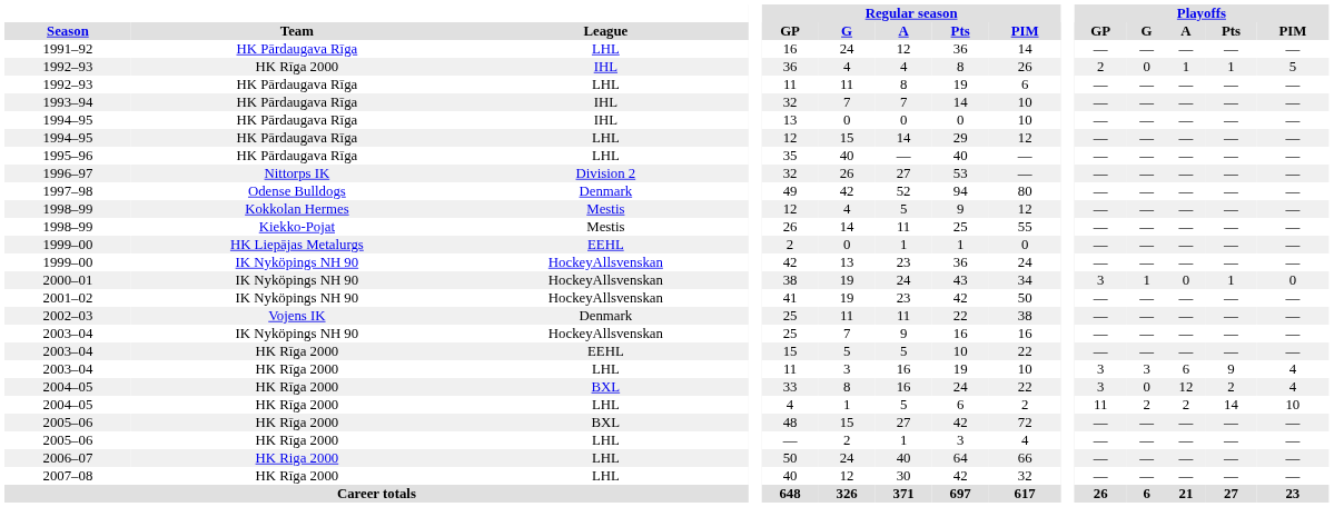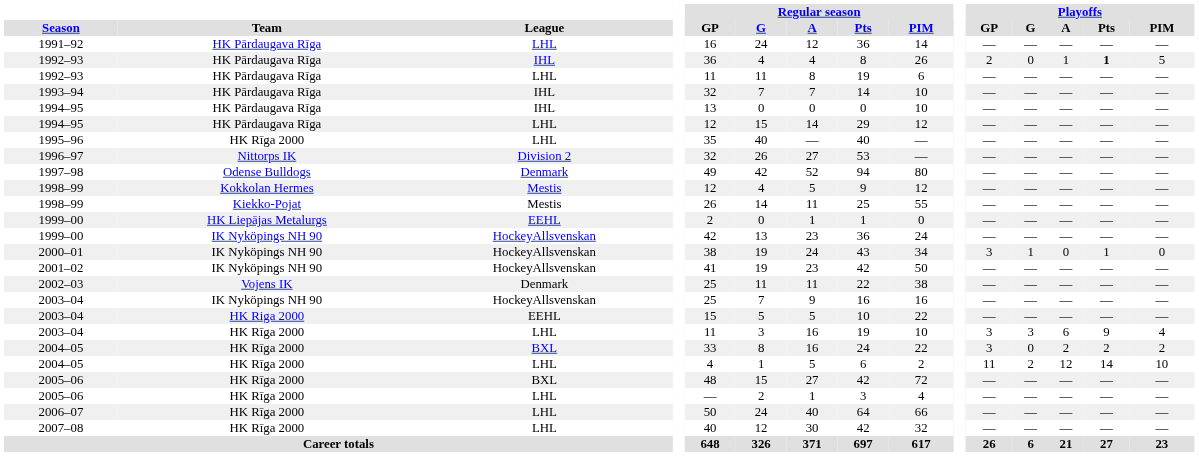1992–93 / IHL | Team: HK Rīga 2000 -> HK Pārdaugava Rīga
1992–93 / IHL | Playoffs / Pts: normal -> bold
1995–96 | Team: HK Pārdaugava Rīga -> HK Rīga 2000
2003–04 / EEHL | Team: HK Rīga 2000 -> HK Riga 2000
2004–05 / BXL | Playoffs / A: 12 -> 2
2004–05 / BXL | Playoffs / PIM: 4 -> 2
2004–05 / LHL | Playoffs / A: 2 -> 12
2006–07 | Team: HK Riga 2000 -> HK Rīga 2000
